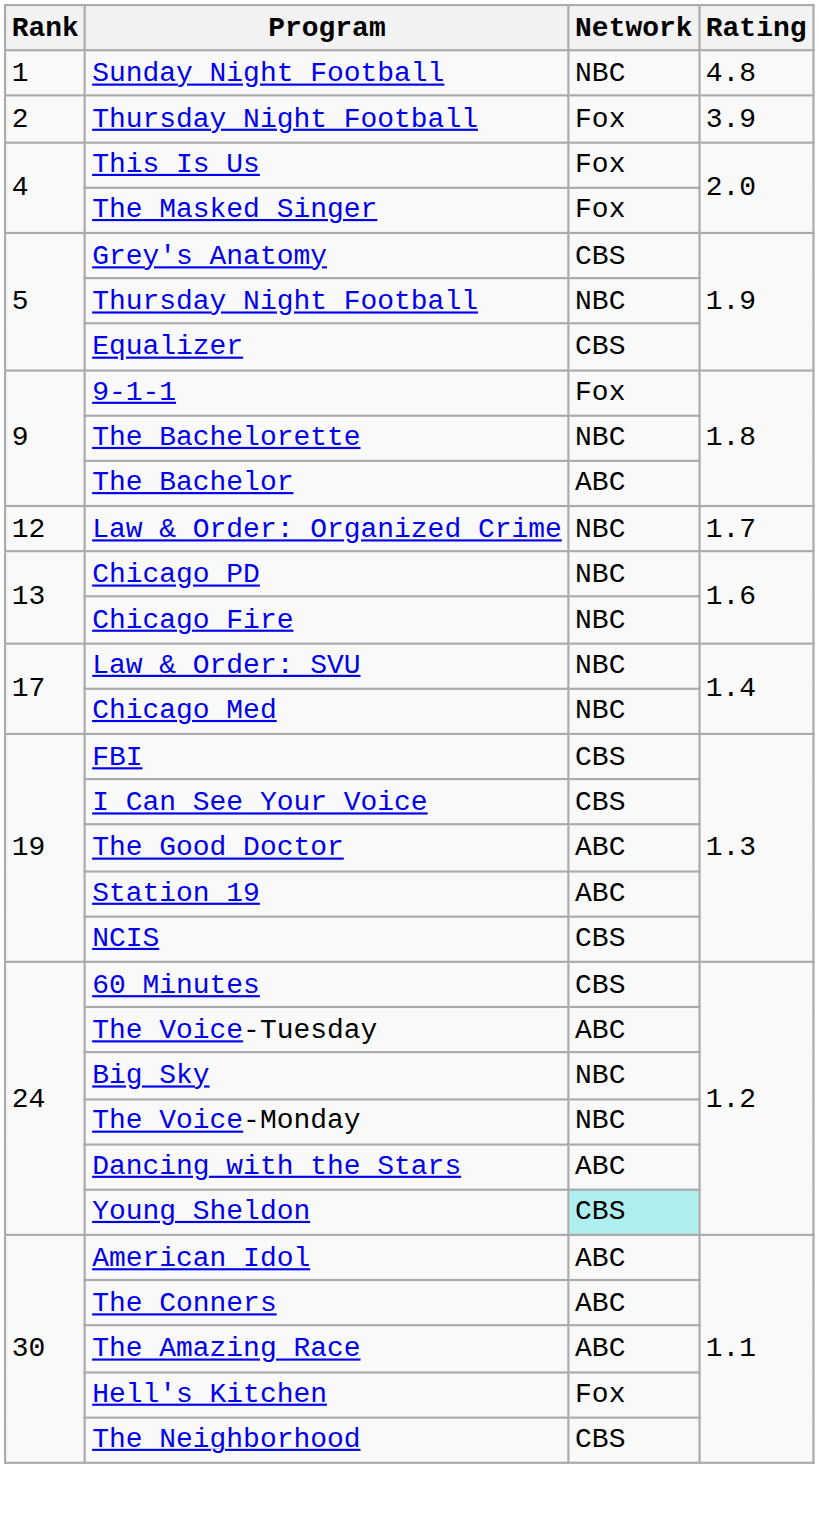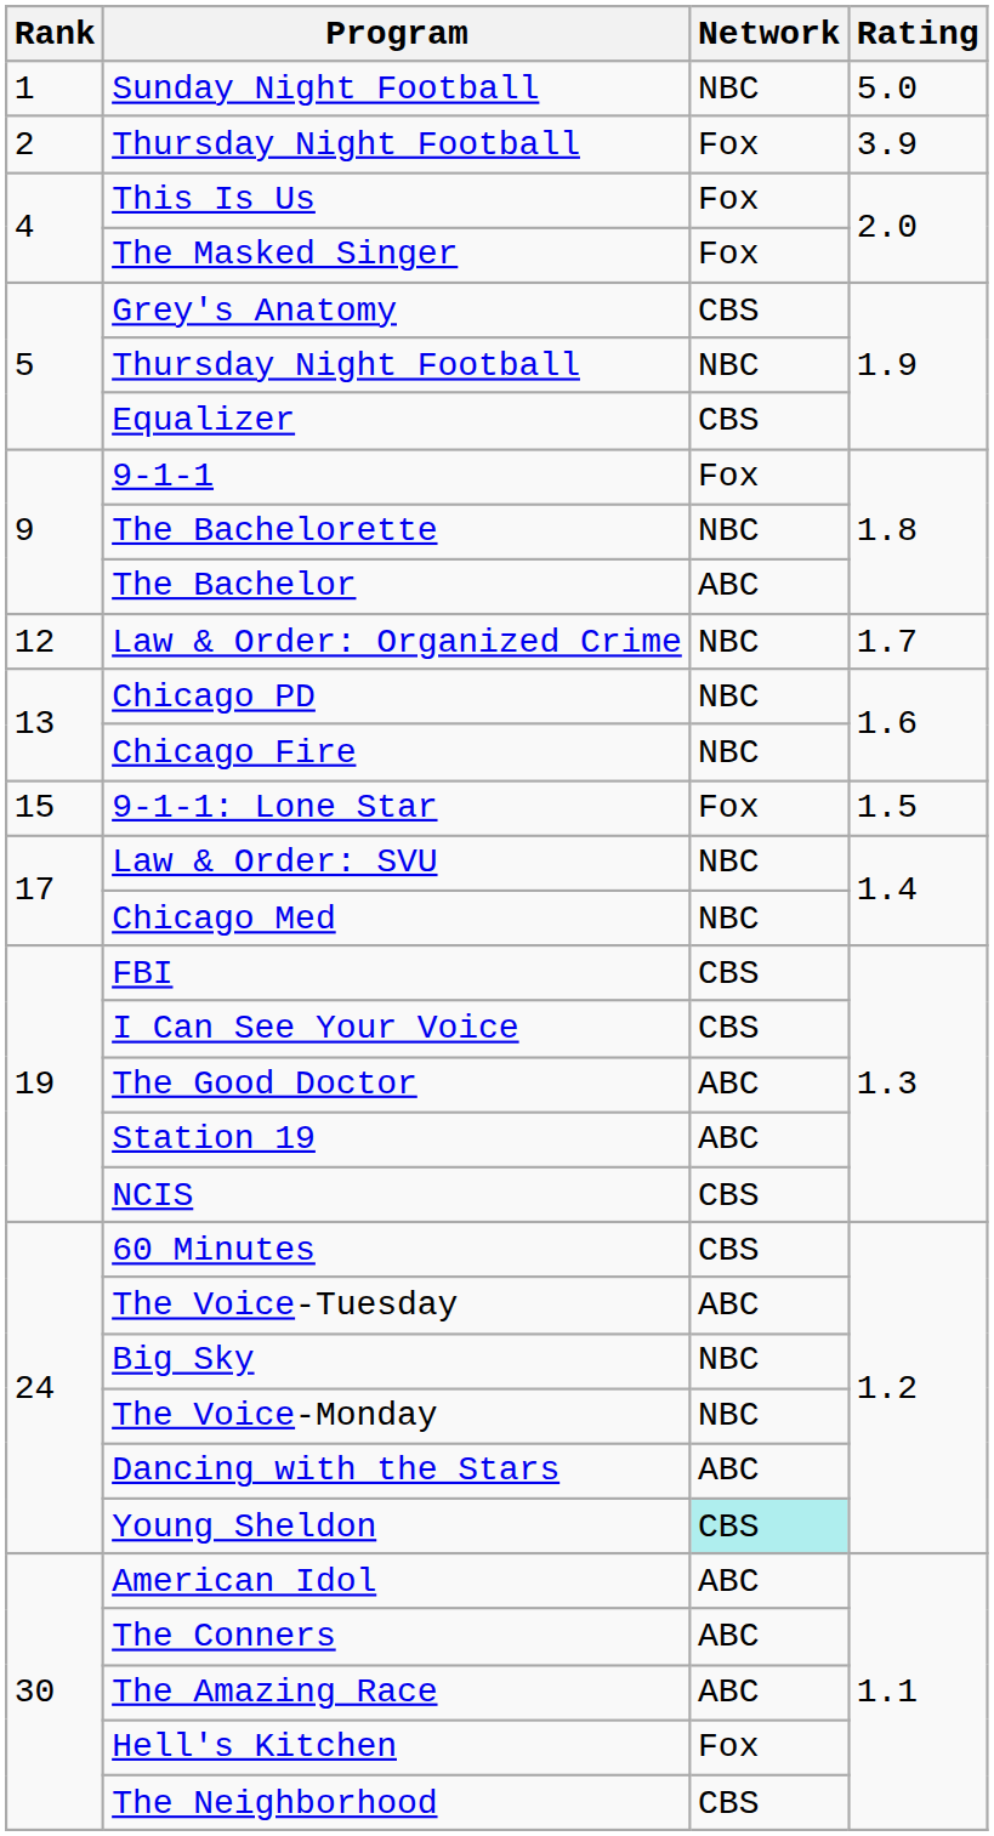Sunday Night Football | Rating: 4.8 -> 5.0
+ row: 15 | 9-1-1: Lone Star | Fox | 1.5
